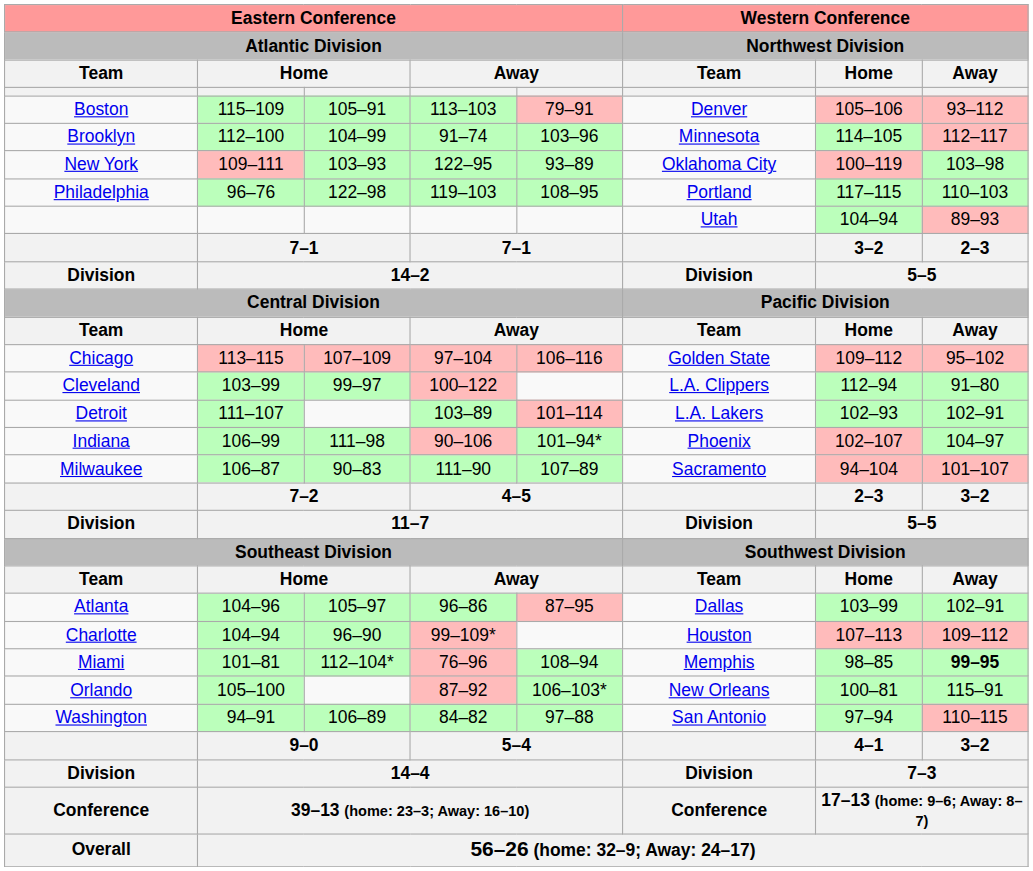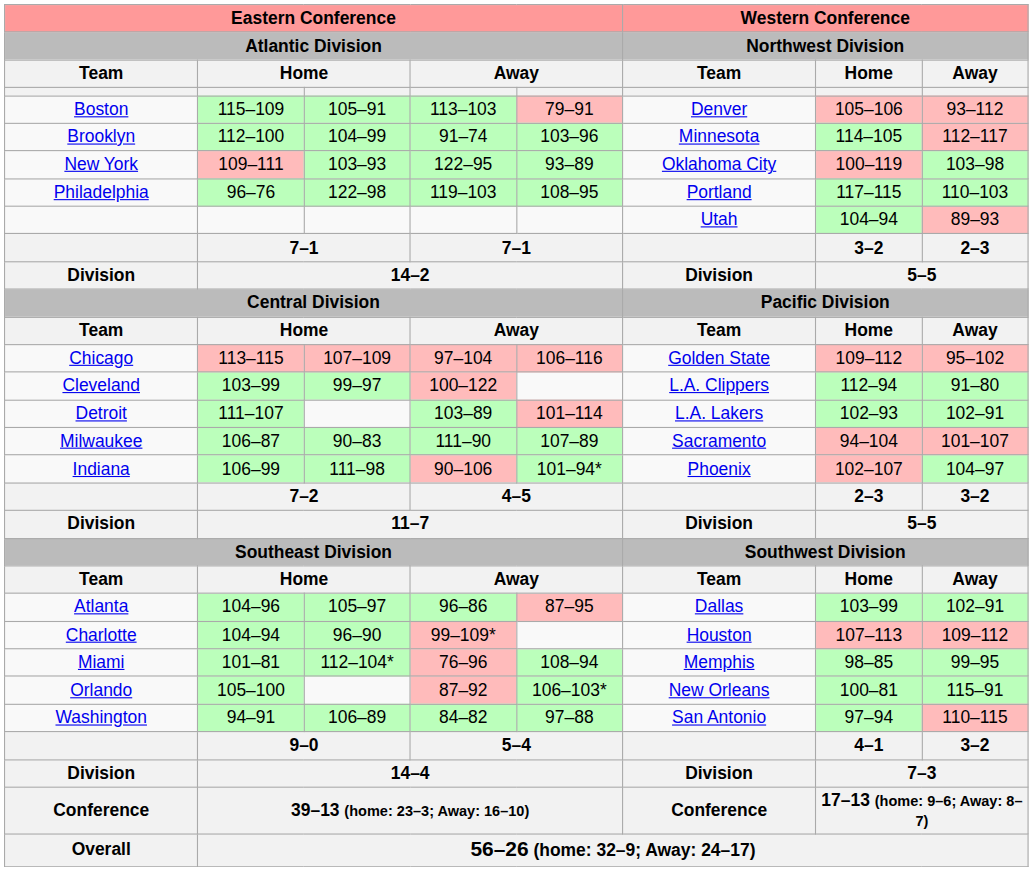rows swapped: Indiana <-> Milwaukee
Miami | Western Conference / Northwest Division / Away: bold -> normal
